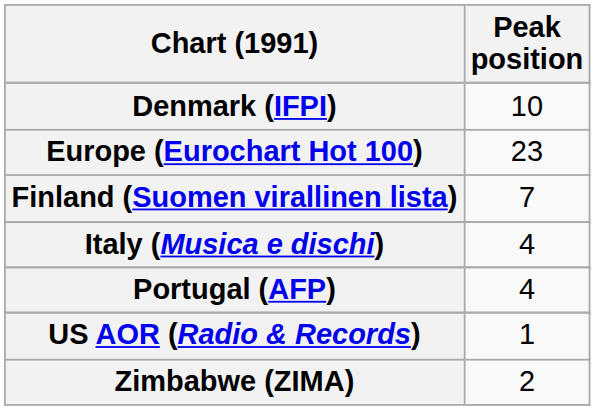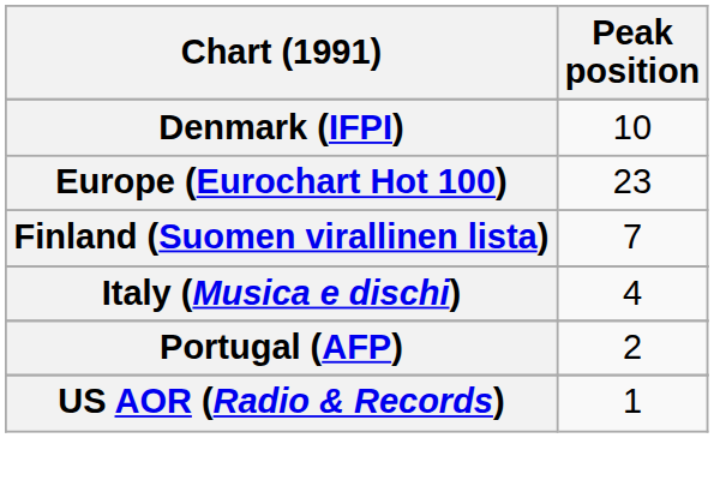Portugal (AFP) | Peak position: 4 -> 2
- row: Zimbabwe (ZIMA) | 2
